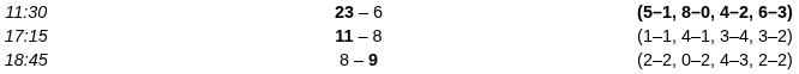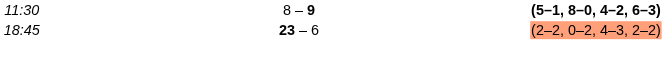11:30 | column 3: 23 – 6 -> 8 – 9
- row: 17:15 | 11 – 8 | (1–1, 4–1, 3–4, 3–2)
18:45 | column 3: 8 – 9 -> 23 – 6
18:45 | column 5: no background -> lightsalmon background
